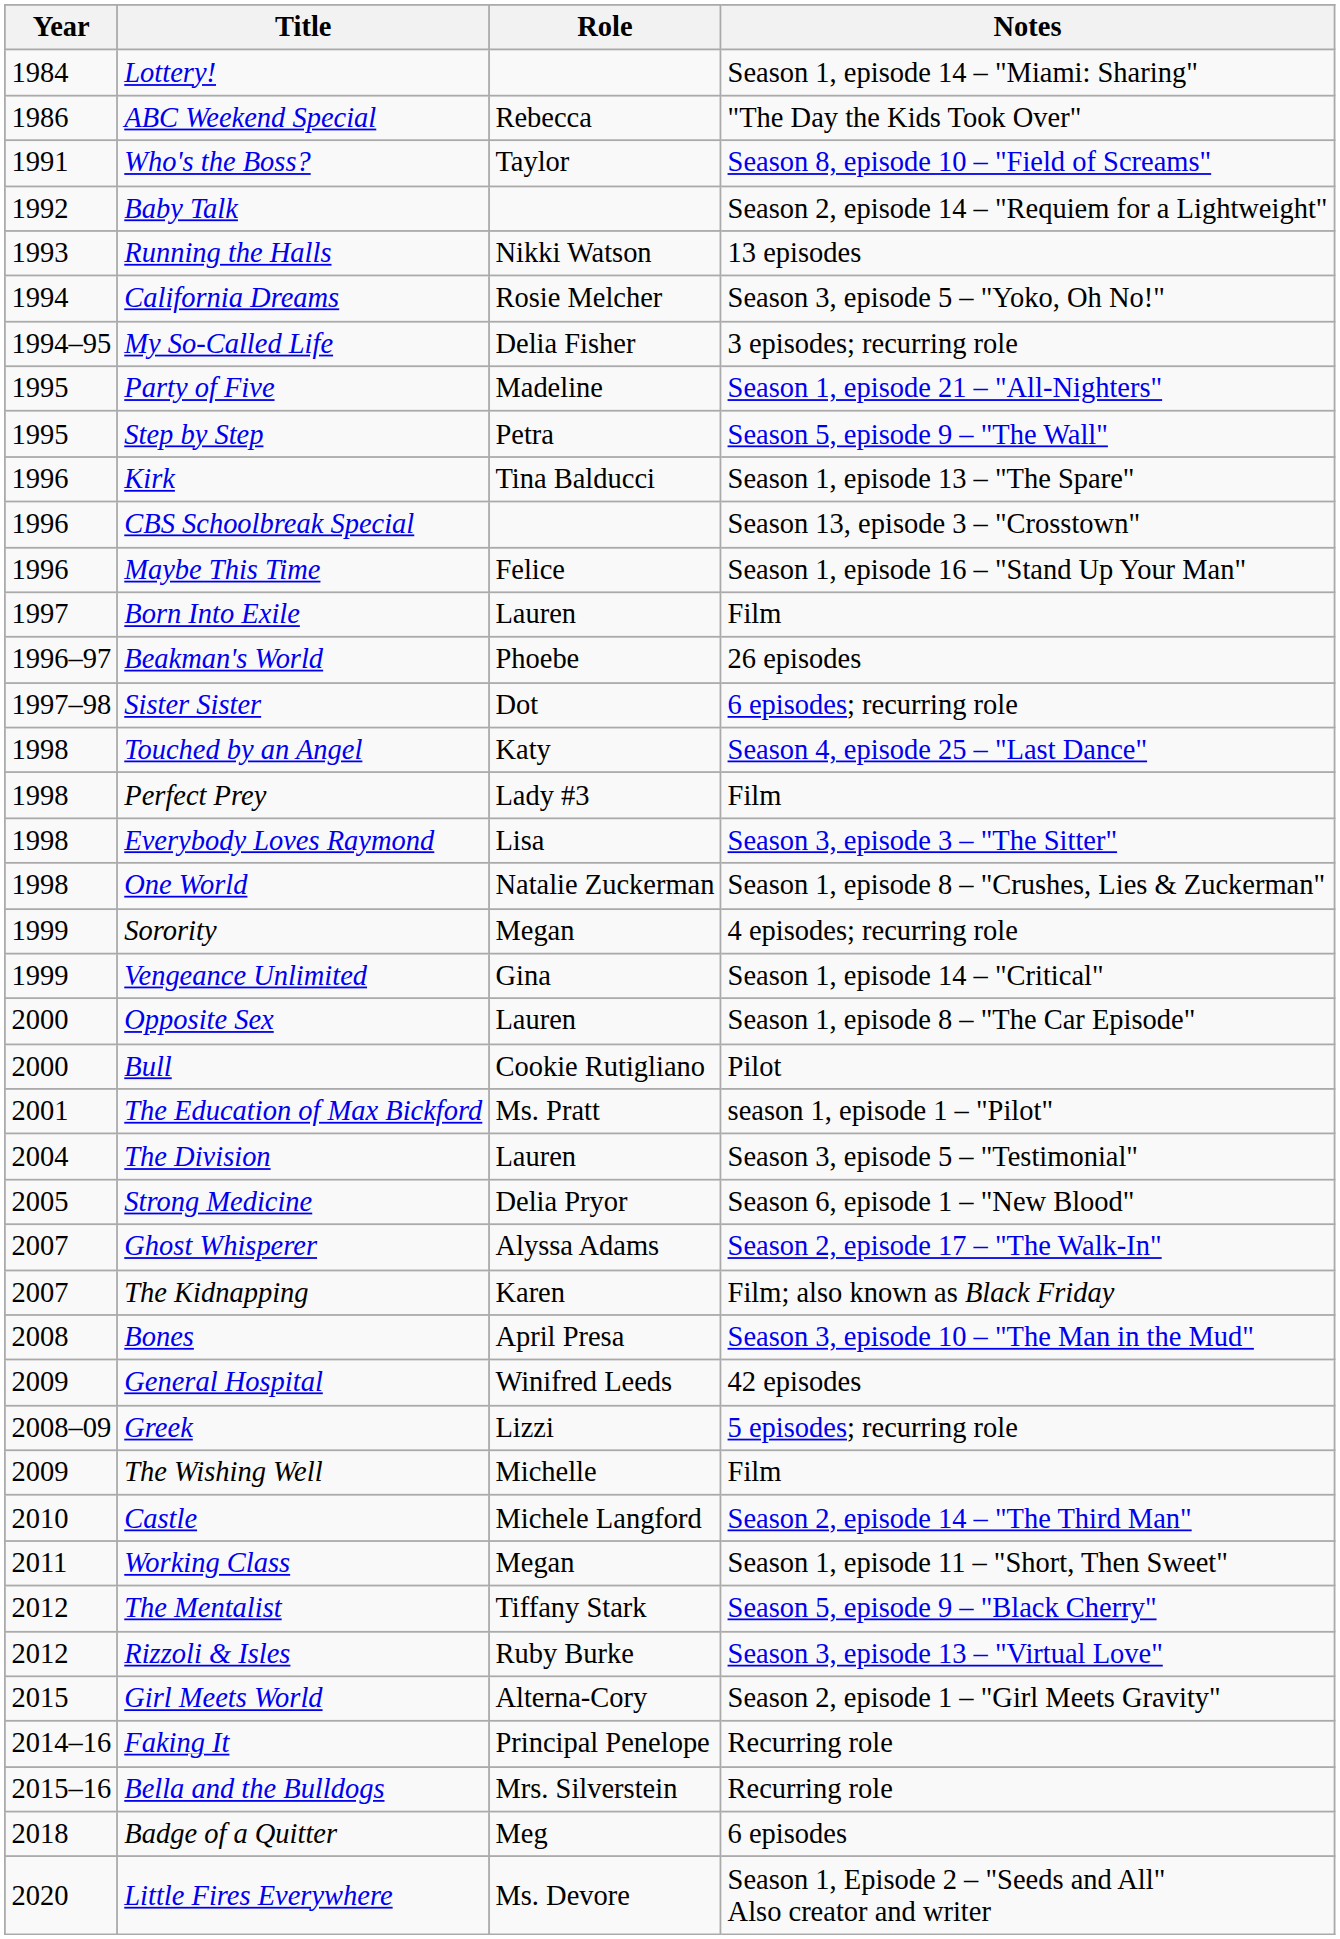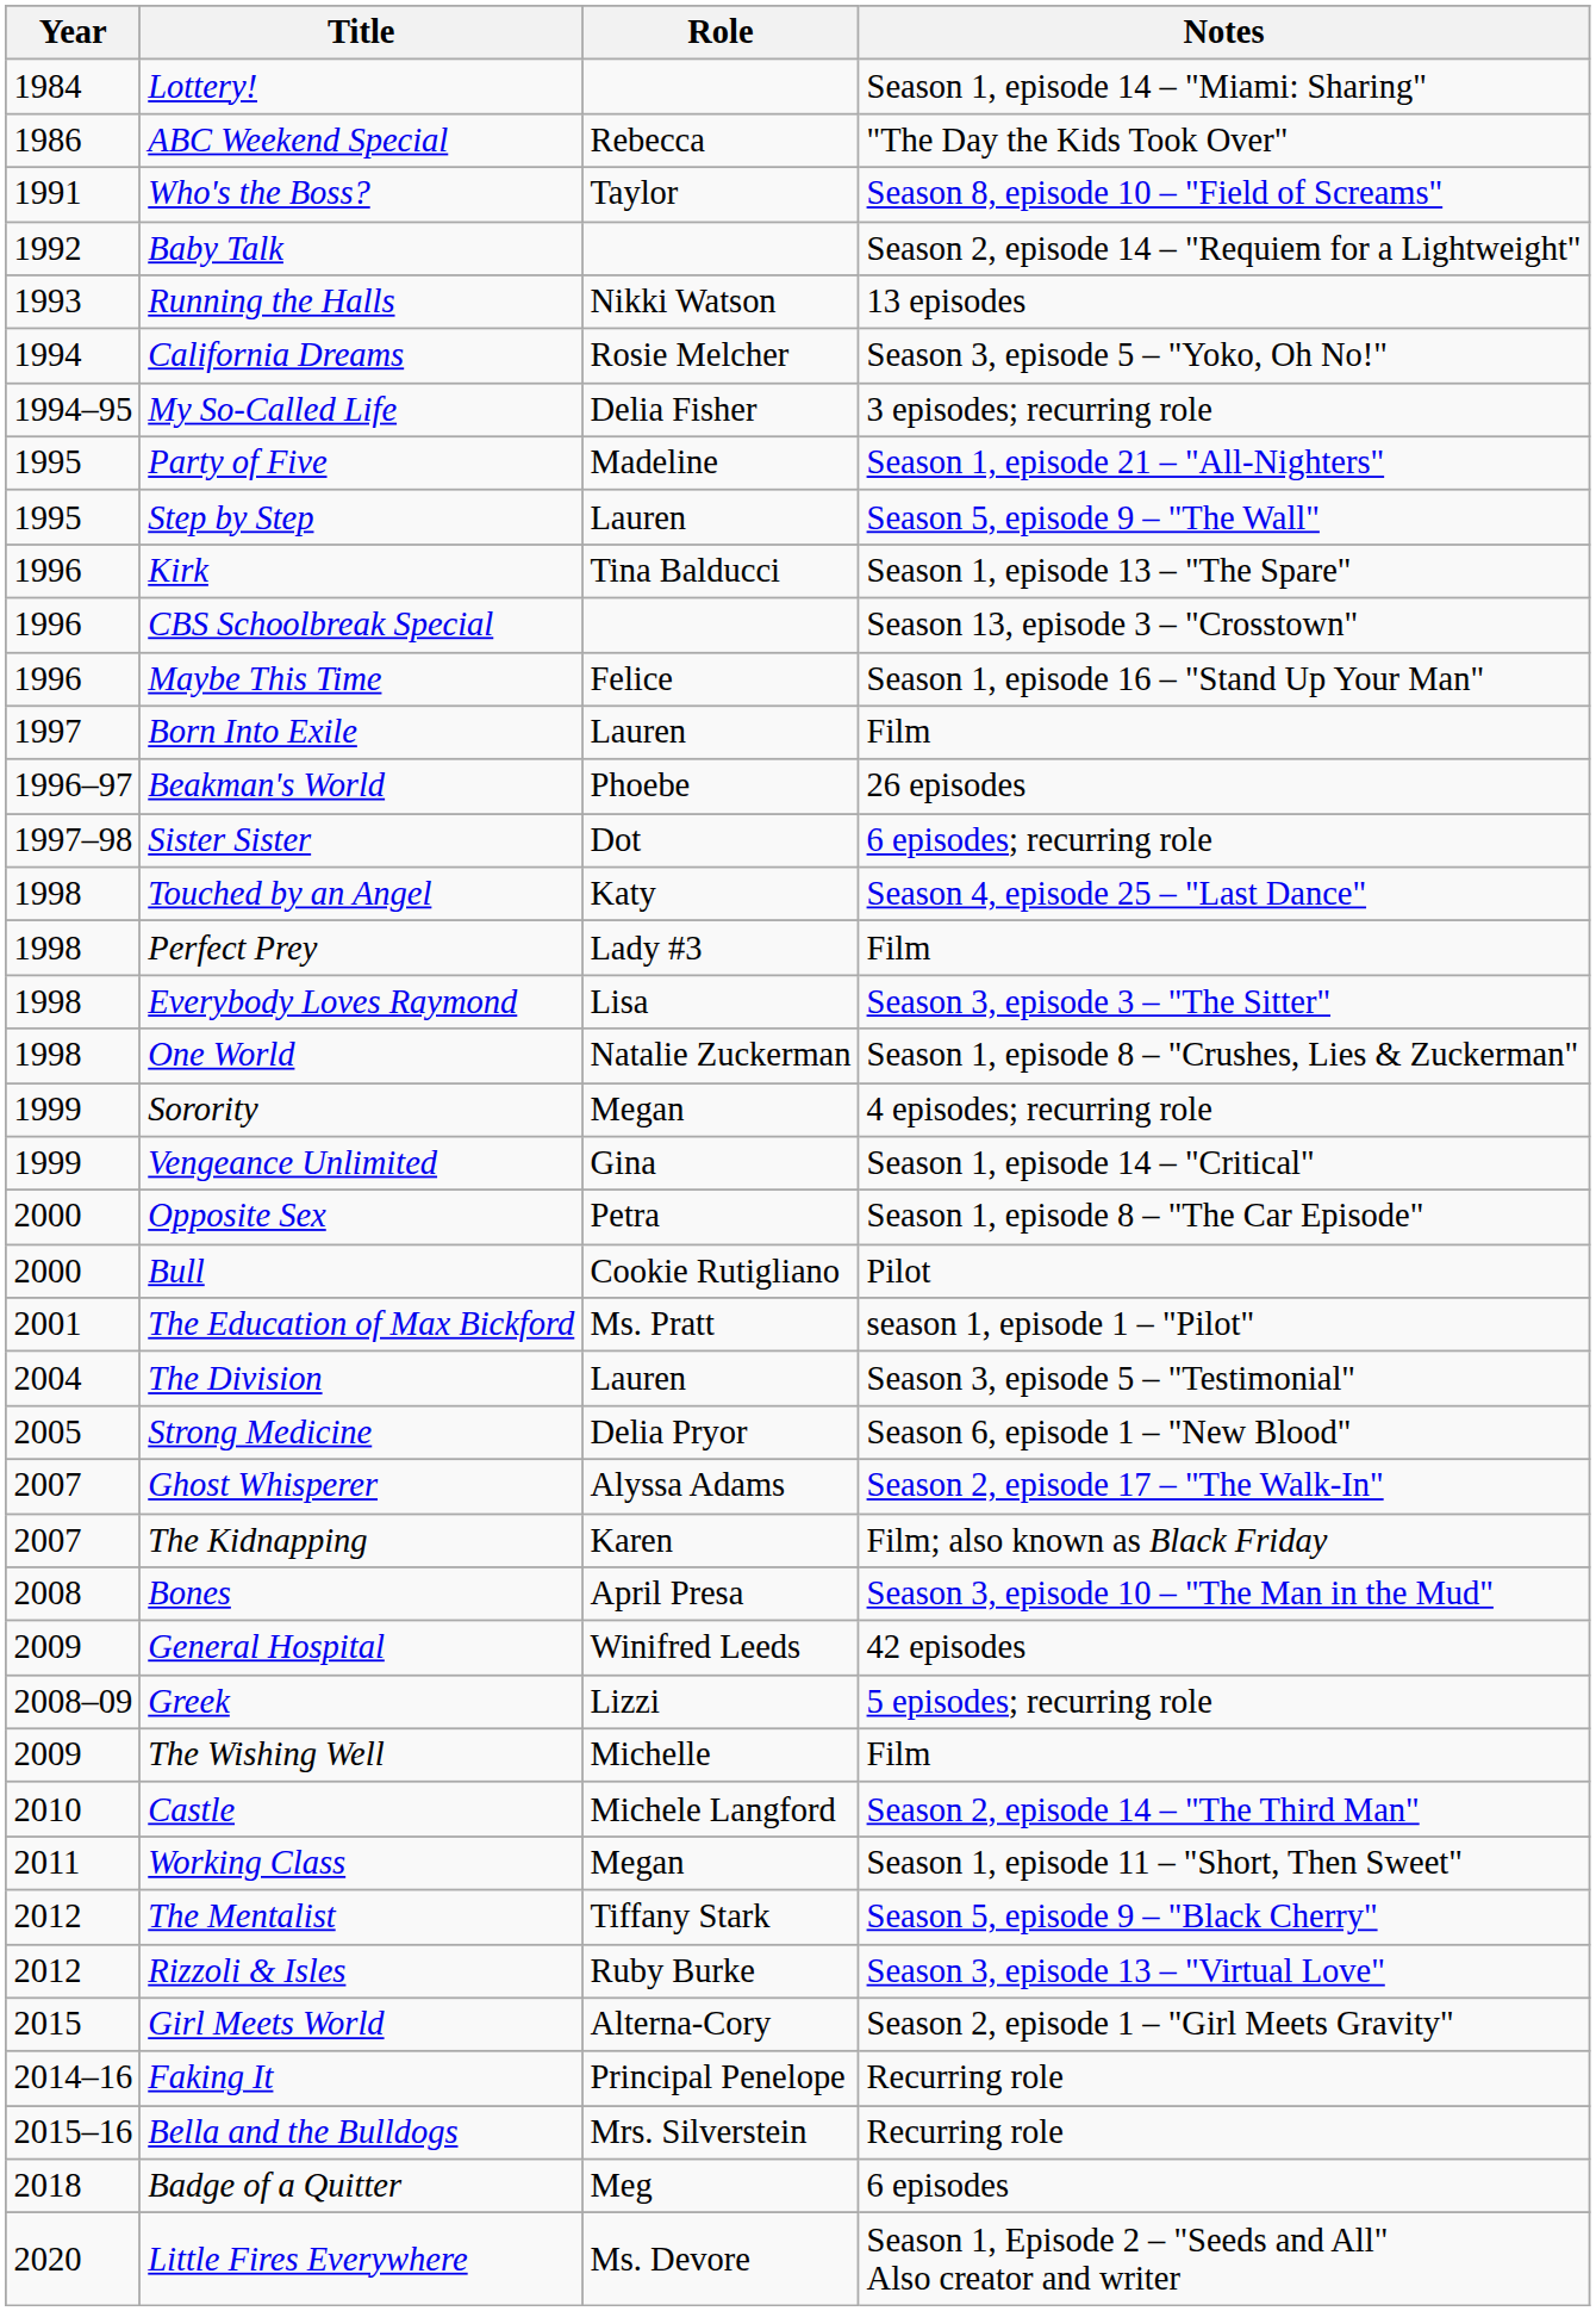Step by Step | Role: Petra -> Lauren
Opposite Sex | Role: Lauren -> Petra
